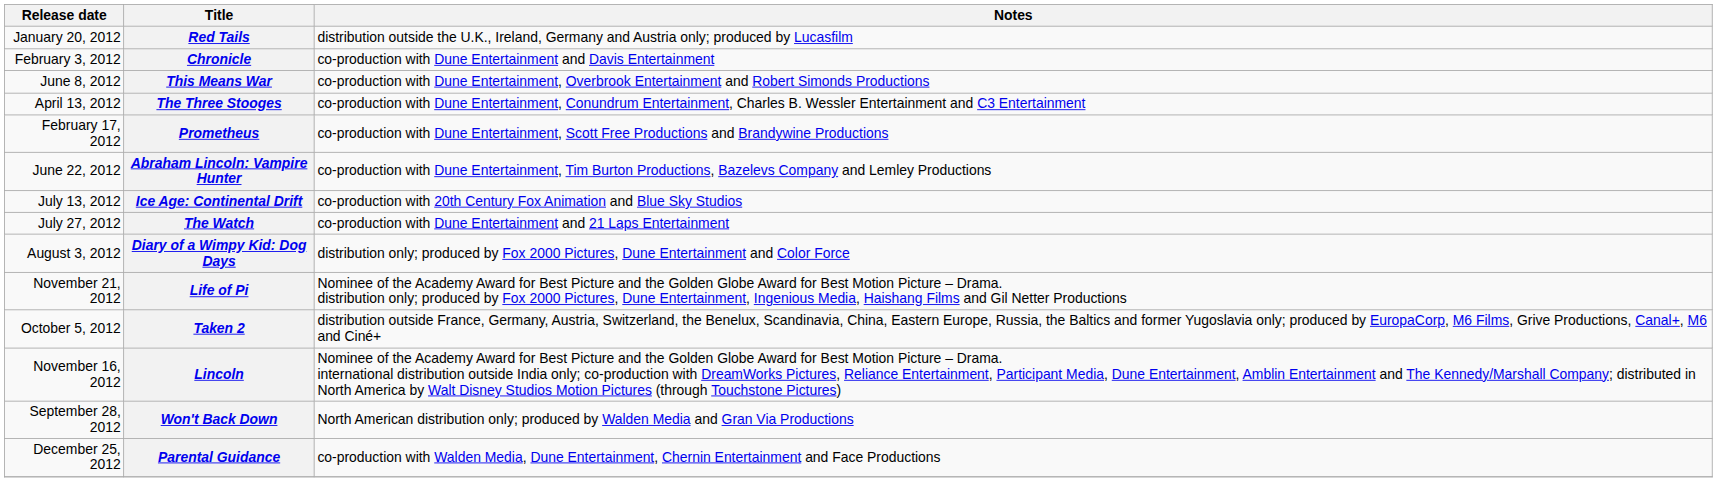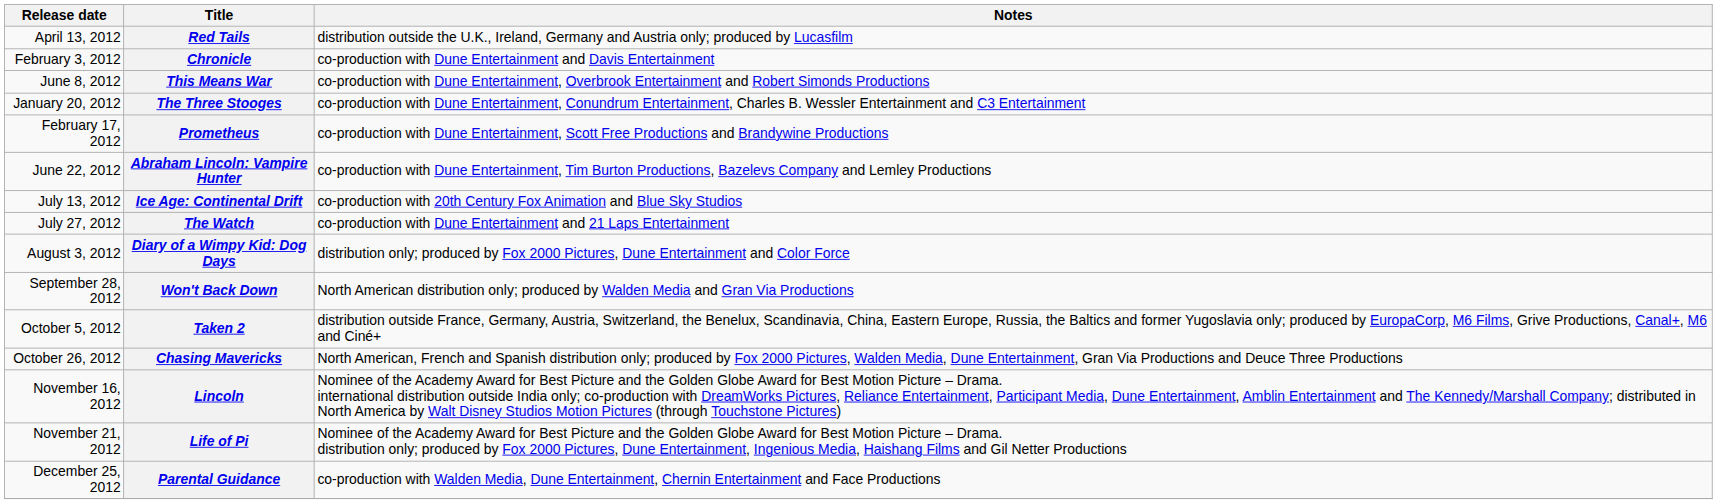Red Tails | Release date: January 20, 2012 -> April 13, 2012
The Three Stooges | Release date: April 13, 2012 -> January 20, 2012
rows swapped: Won't Back Down <-> Life of Pi
+ row: October 26, 2012 | Chasing Mavericks | North American, French and Spanish distribution only; produced by Fox 2000 Pictures, Walden Media, Dune Entertainment, Gran Via Productions and Deuce Three Productions
